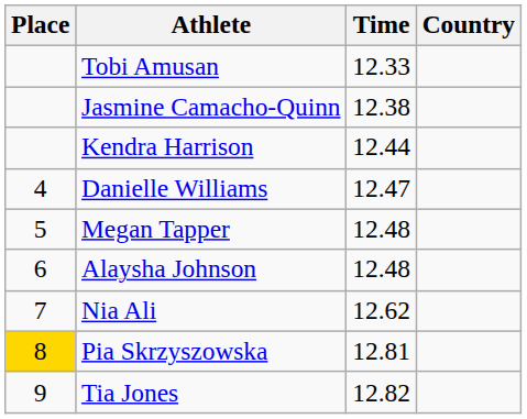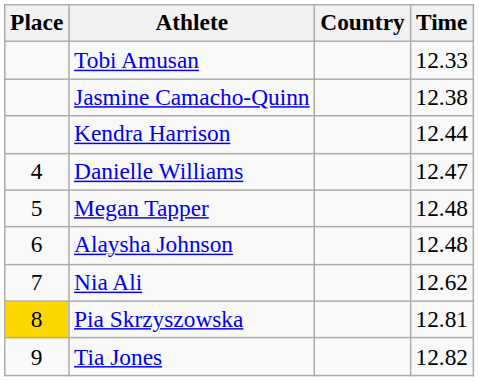columns swapped: Country <-> Time
